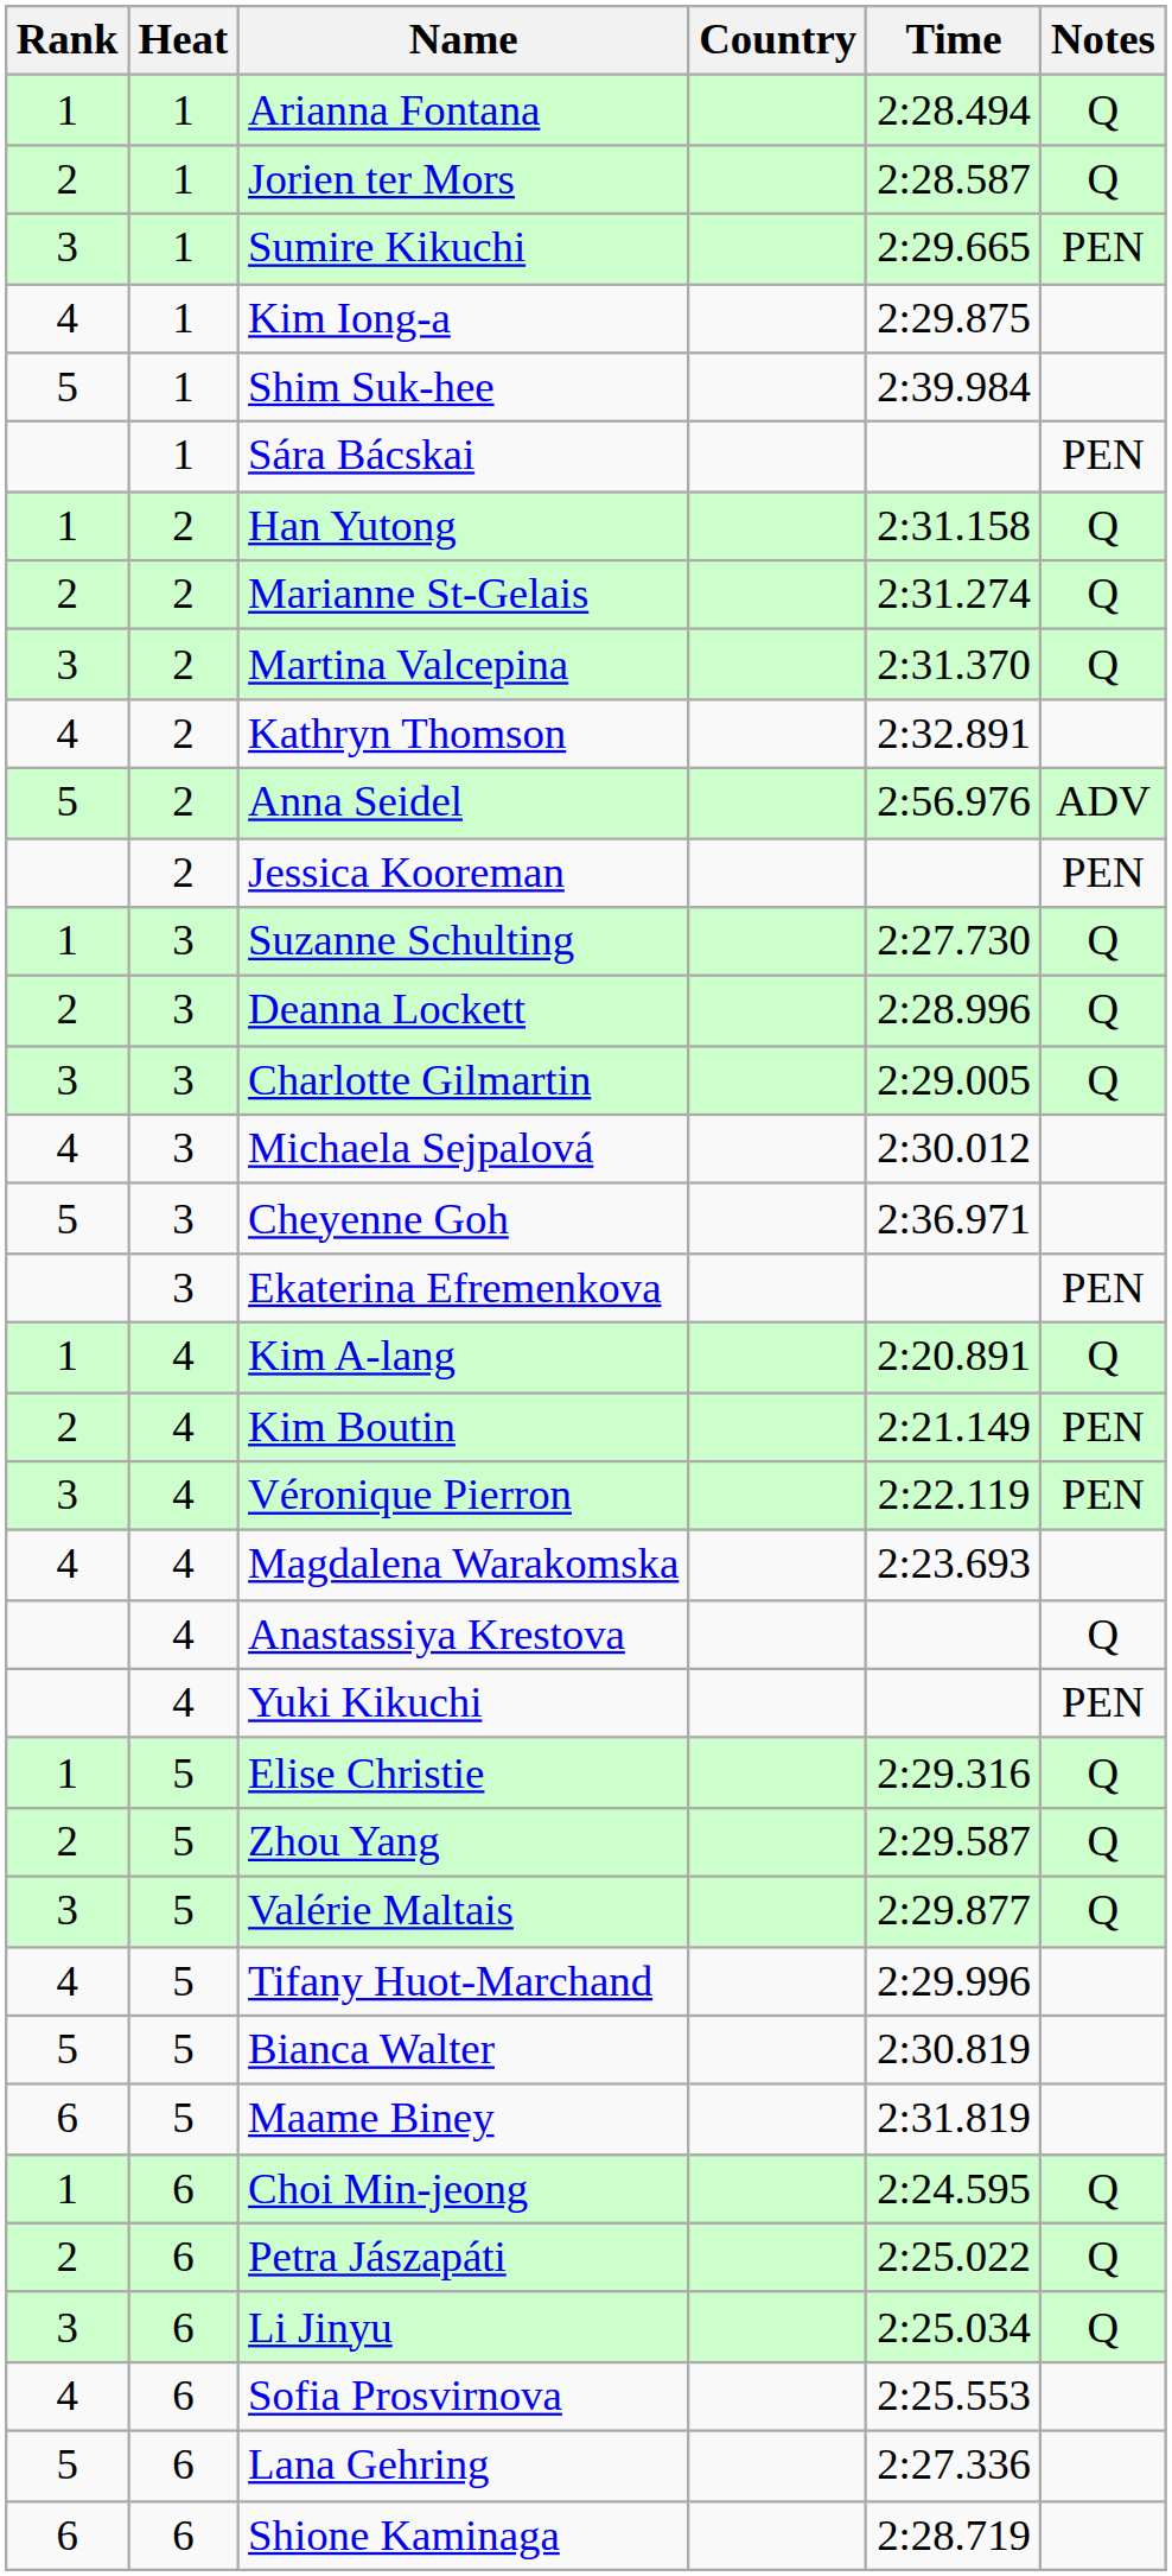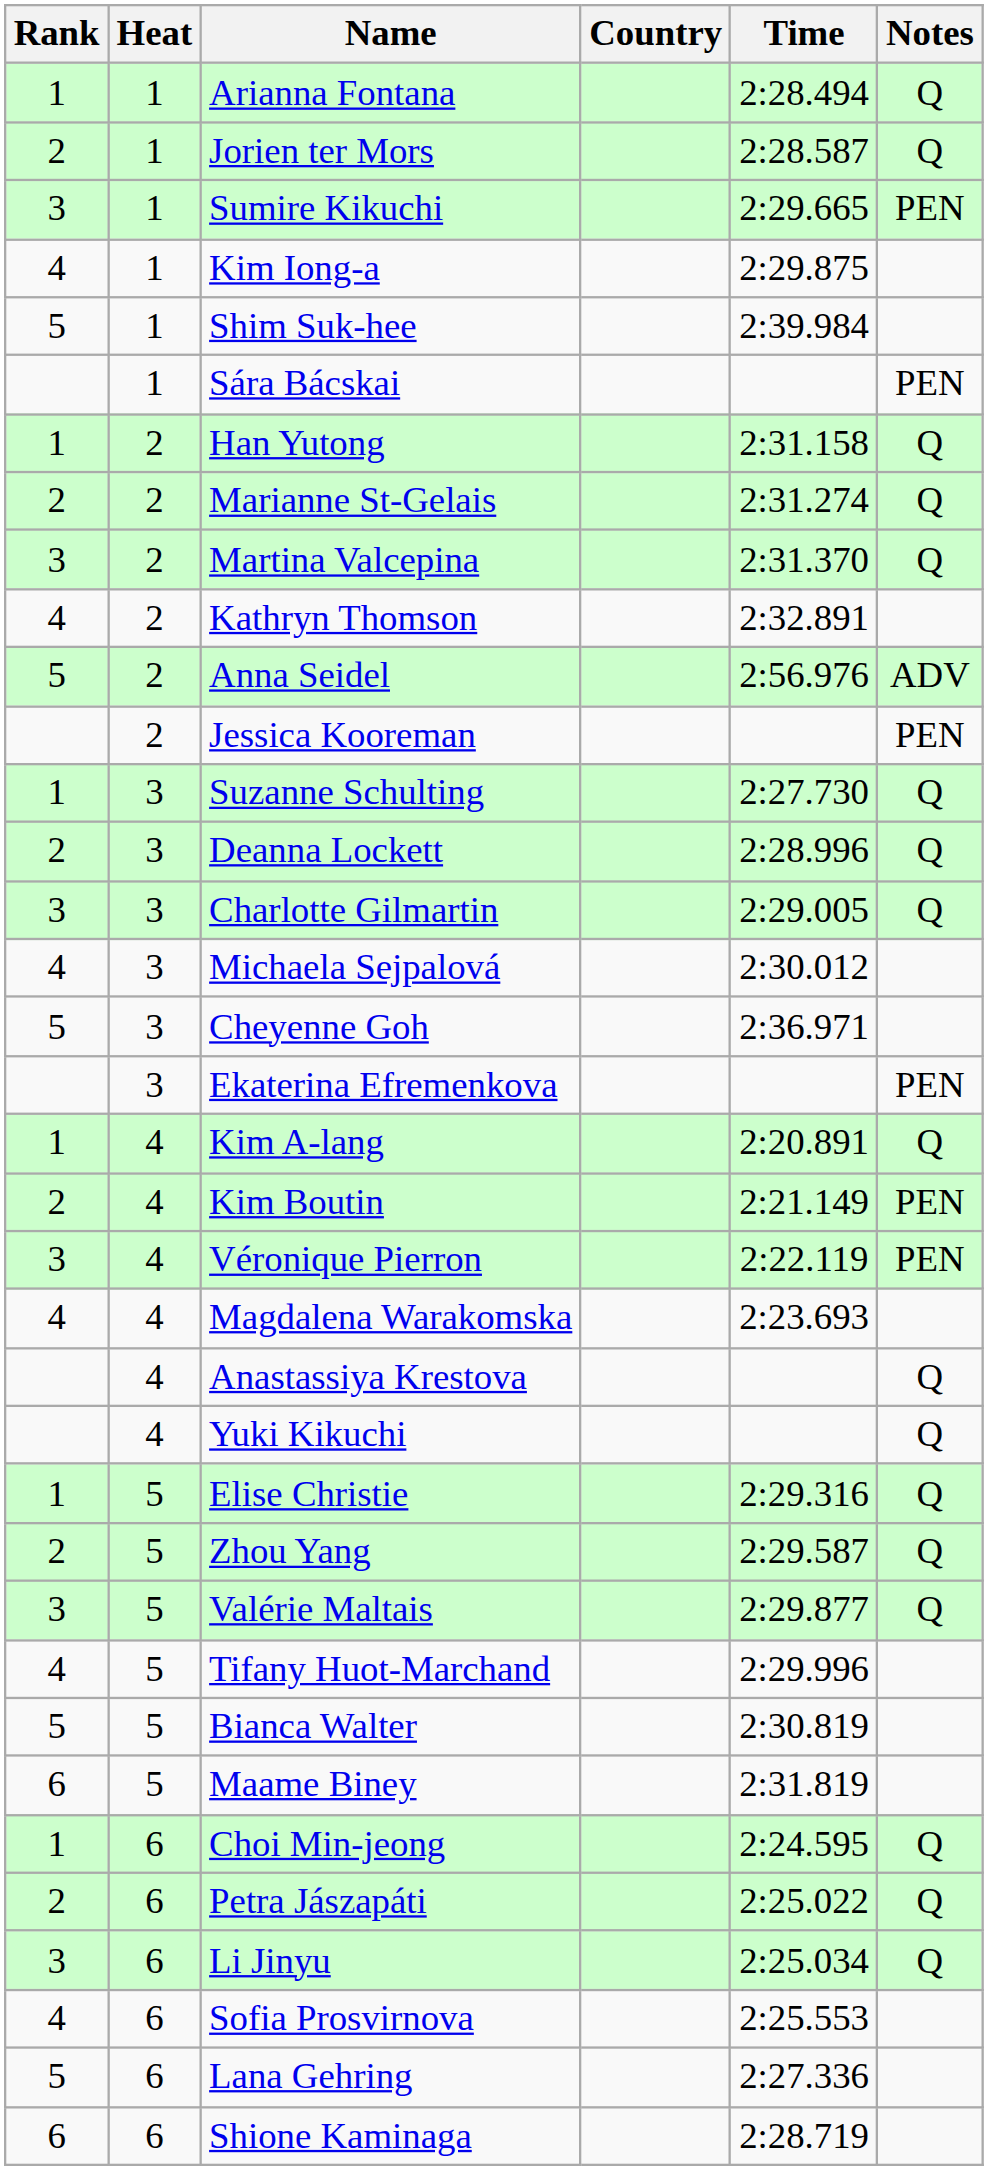Yuki Kikuchi | Notes: PEN -> Q
